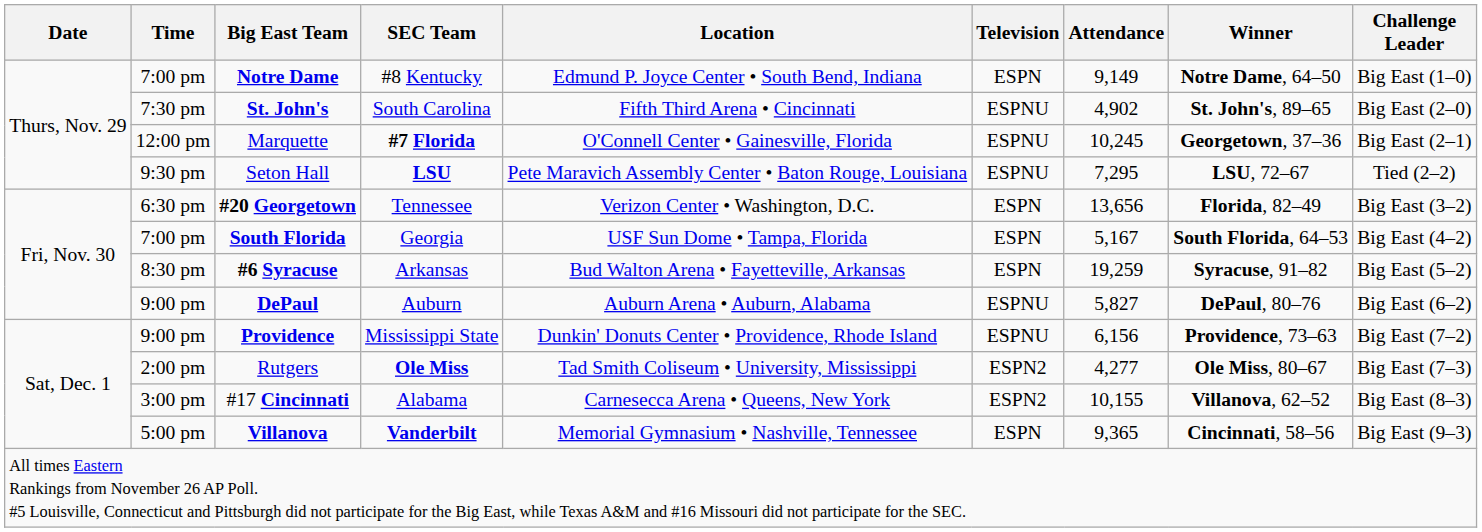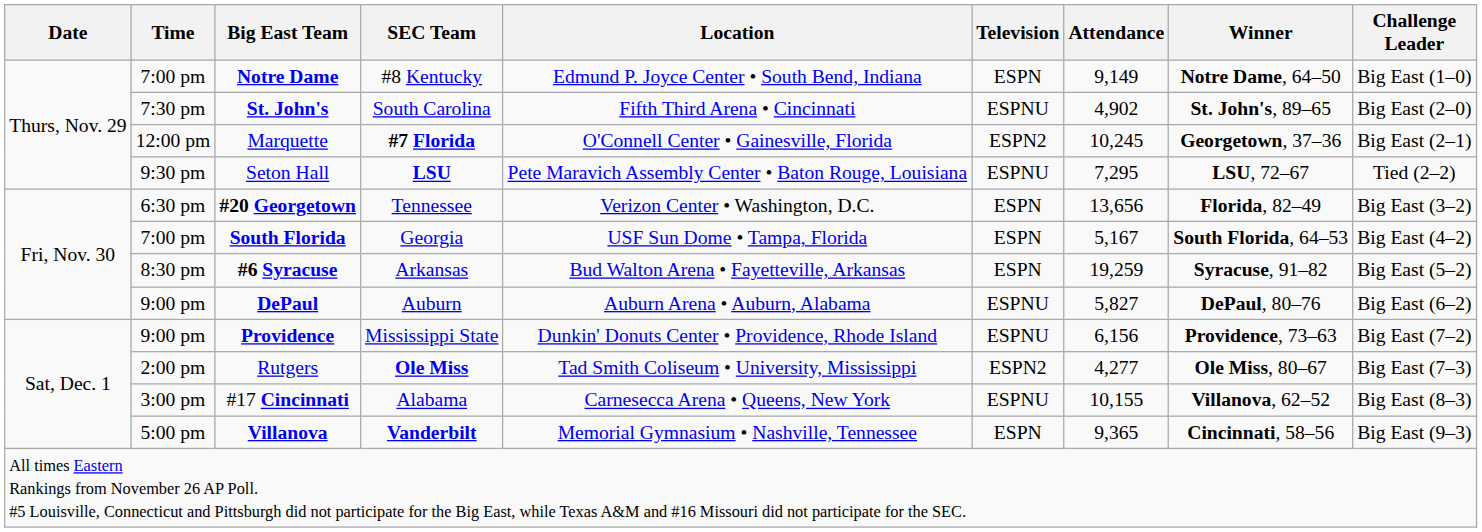Marquette | Television: ESPNU -> ESPN2
#17 Cincinnati | Television: ESPN2 -> ESPNU
